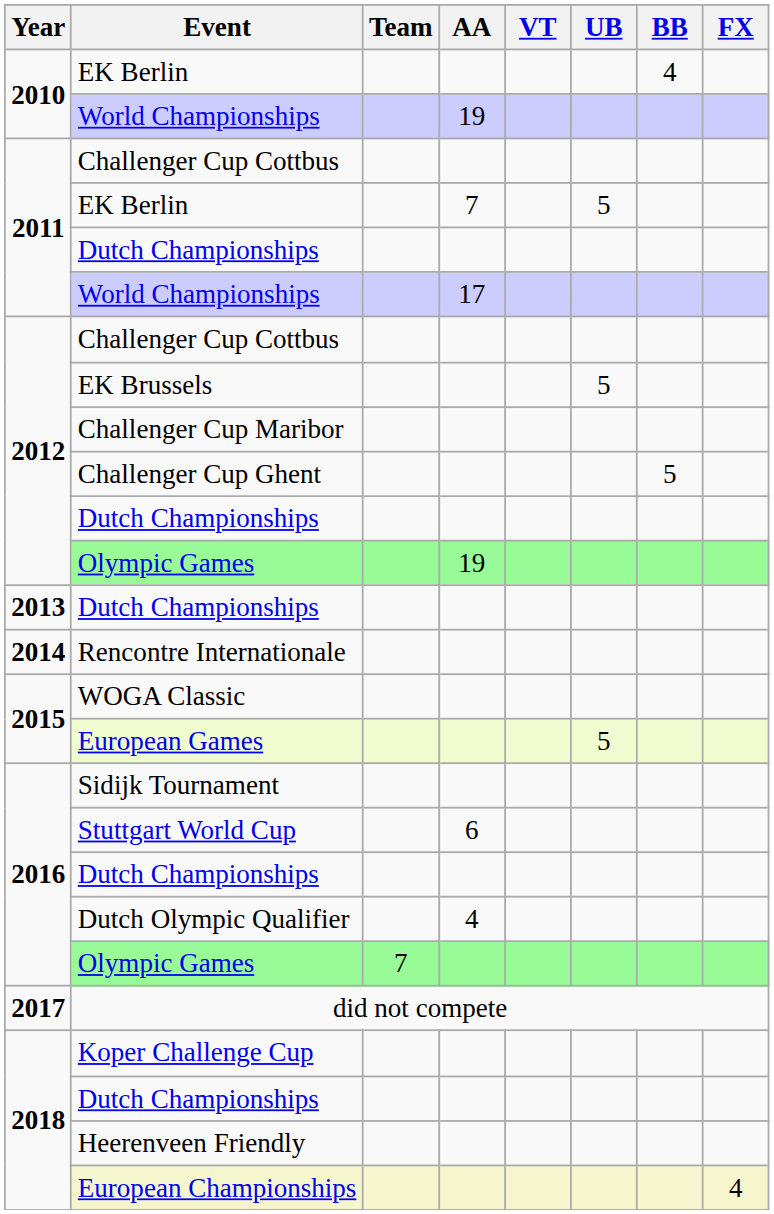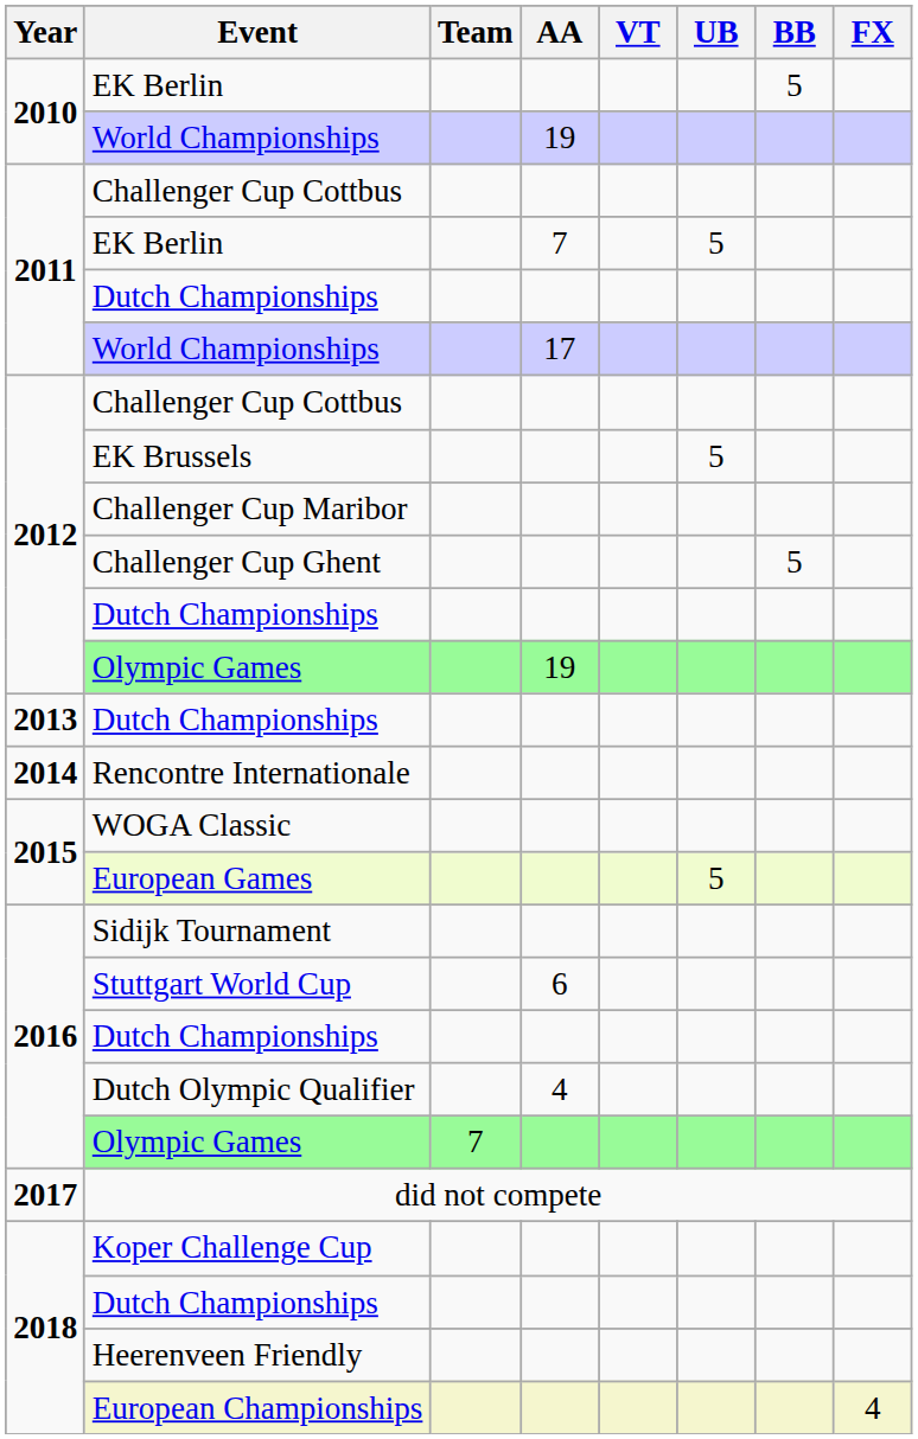2010 / EK Berlin | BB: 4 -> 5
